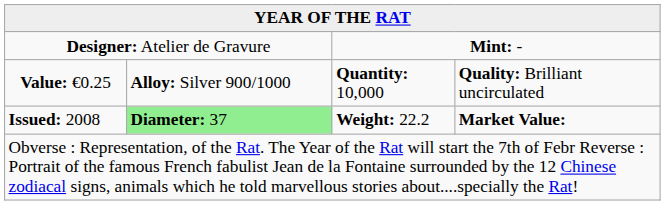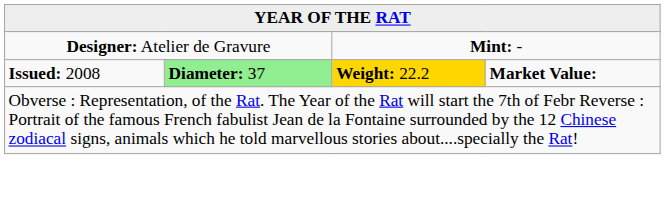- row: Value: €0.25 | Alloy: Silver 900/1000 | Quantity: 10,000 | Quality: Brilliant uncirculated
Issued: 2008 | column 3: no background -> gold background
